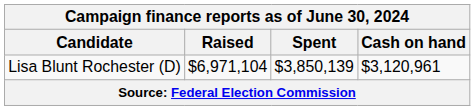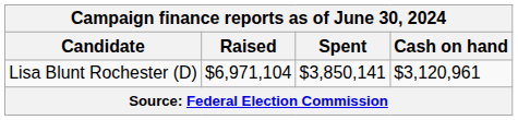Lisa Blunt Rochester (D) | Spent: $3,850,139 -> $3,850,141
